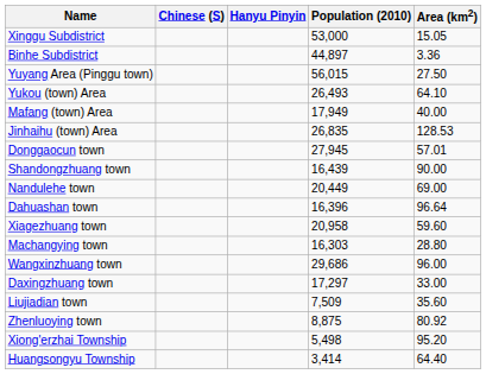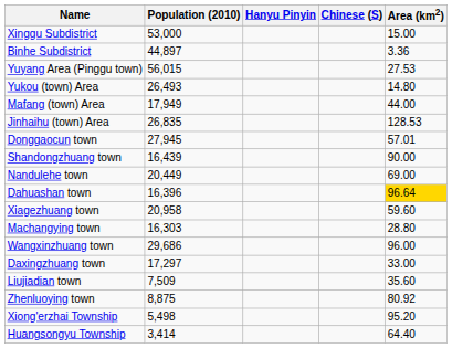columns swapped: Chinese (S) <-> Population (2010)
Xinggu Subdistrict | Area (km2): 15.05 -> 15.00
Yuyang Area (Pinggu town) | Area (km2): 27.50 -> 27.53
Yukou (town) Area | Area (km2): 64.10 -> 14.80
Mafang (town) Area | Area (km2): 40.00 -> 44.00
Dahuashan town | Area (km2): no background -> gold background
